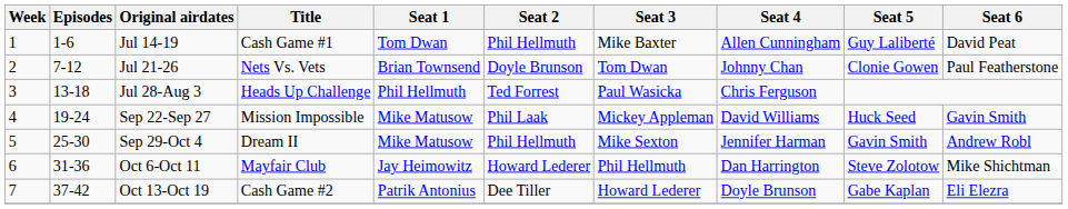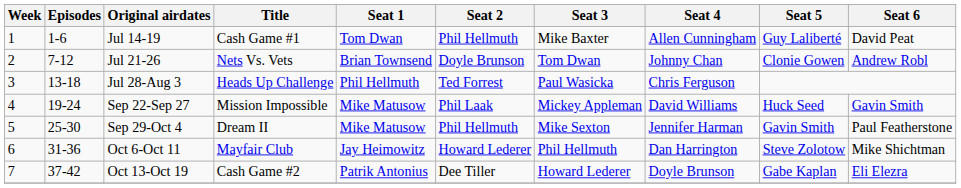Jul 21-26 | Seat 6: Paul Featherstone -> Andrew Robl
Sep 29-Oct 4 | Seat 6: Andrew Robl -> Paul Featherstone
